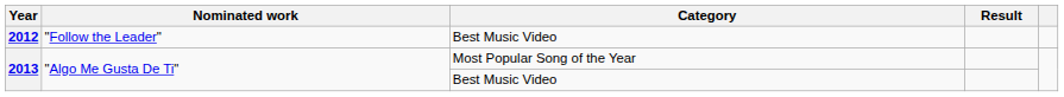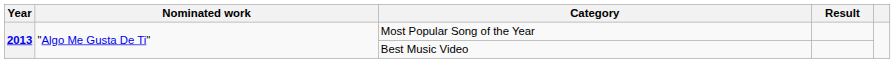- row: 2012 | "Follow the Leader" | Best Music Video
